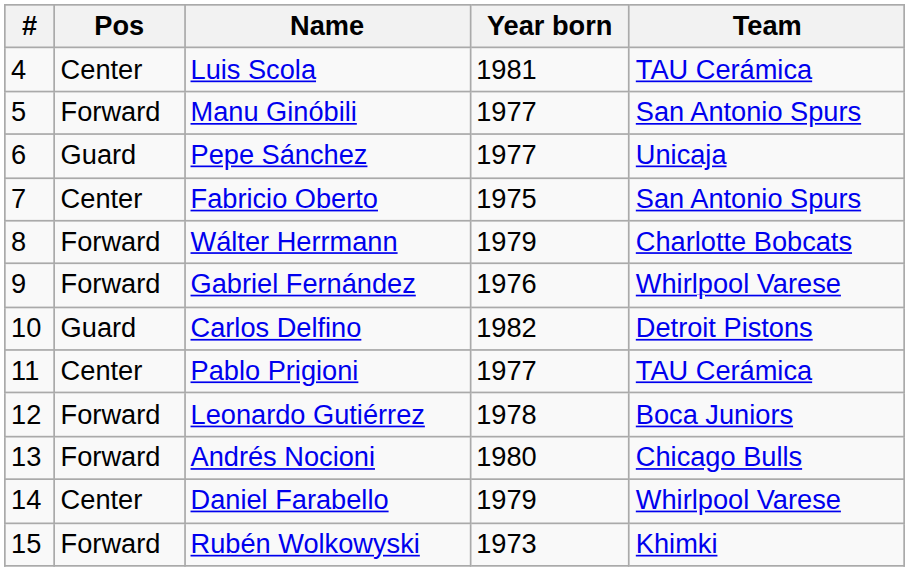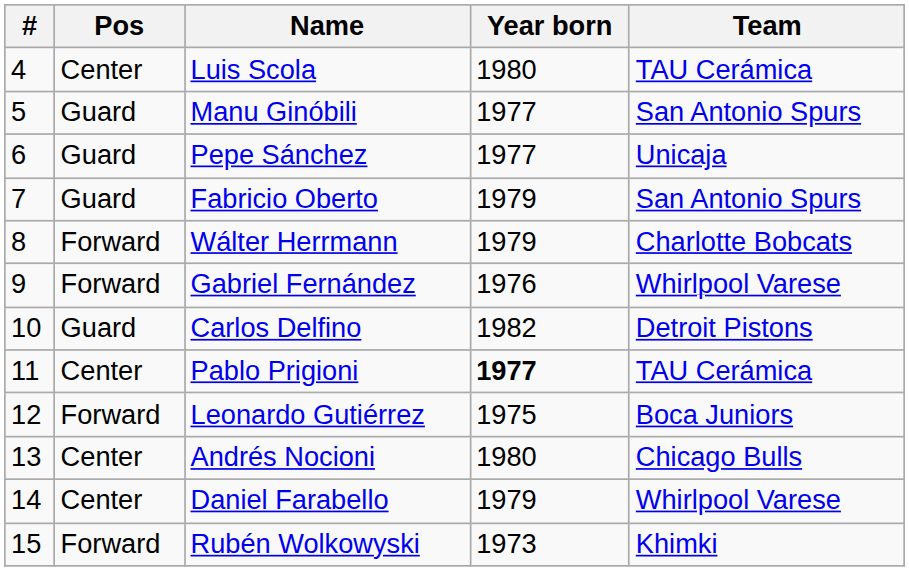Luis Scola | Year born: 1981 -> 1980
Manu Ginóbili | Pos: Forward -> Guard
Fabricio Oberto | Pos: Center -> Guard
Fabricio Oberto | Year born: 1975 -> 1979
Pablo Prigioni | Year born: normal -> bold
Leonardo Gutiérrez | Year born: 1978 -> 1975
Andrés Nocioni | Pos: Forward -> Center
